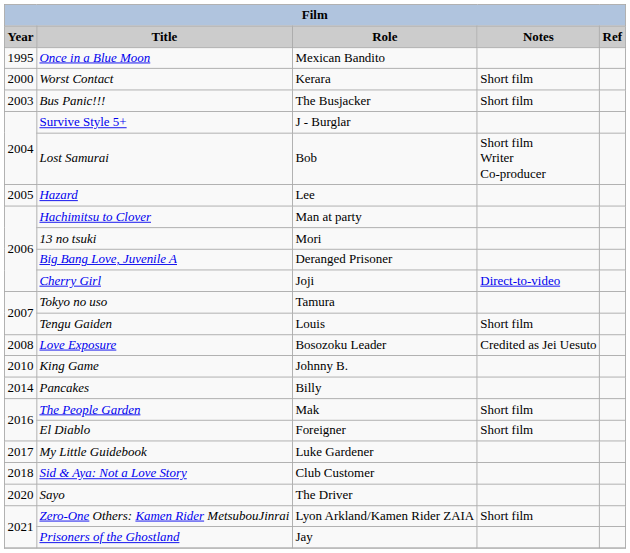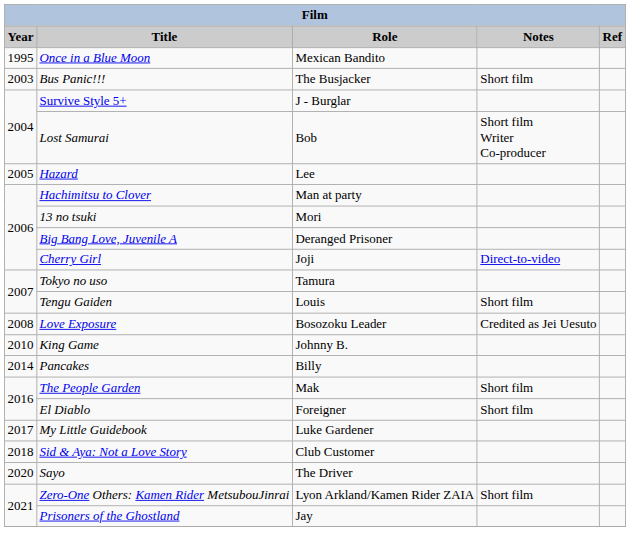- row: 2000 | Worst Contact | Kerara | Short film
